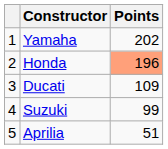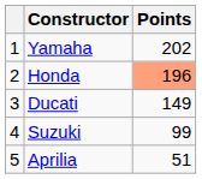Ducati | Points: 109 -> 149
